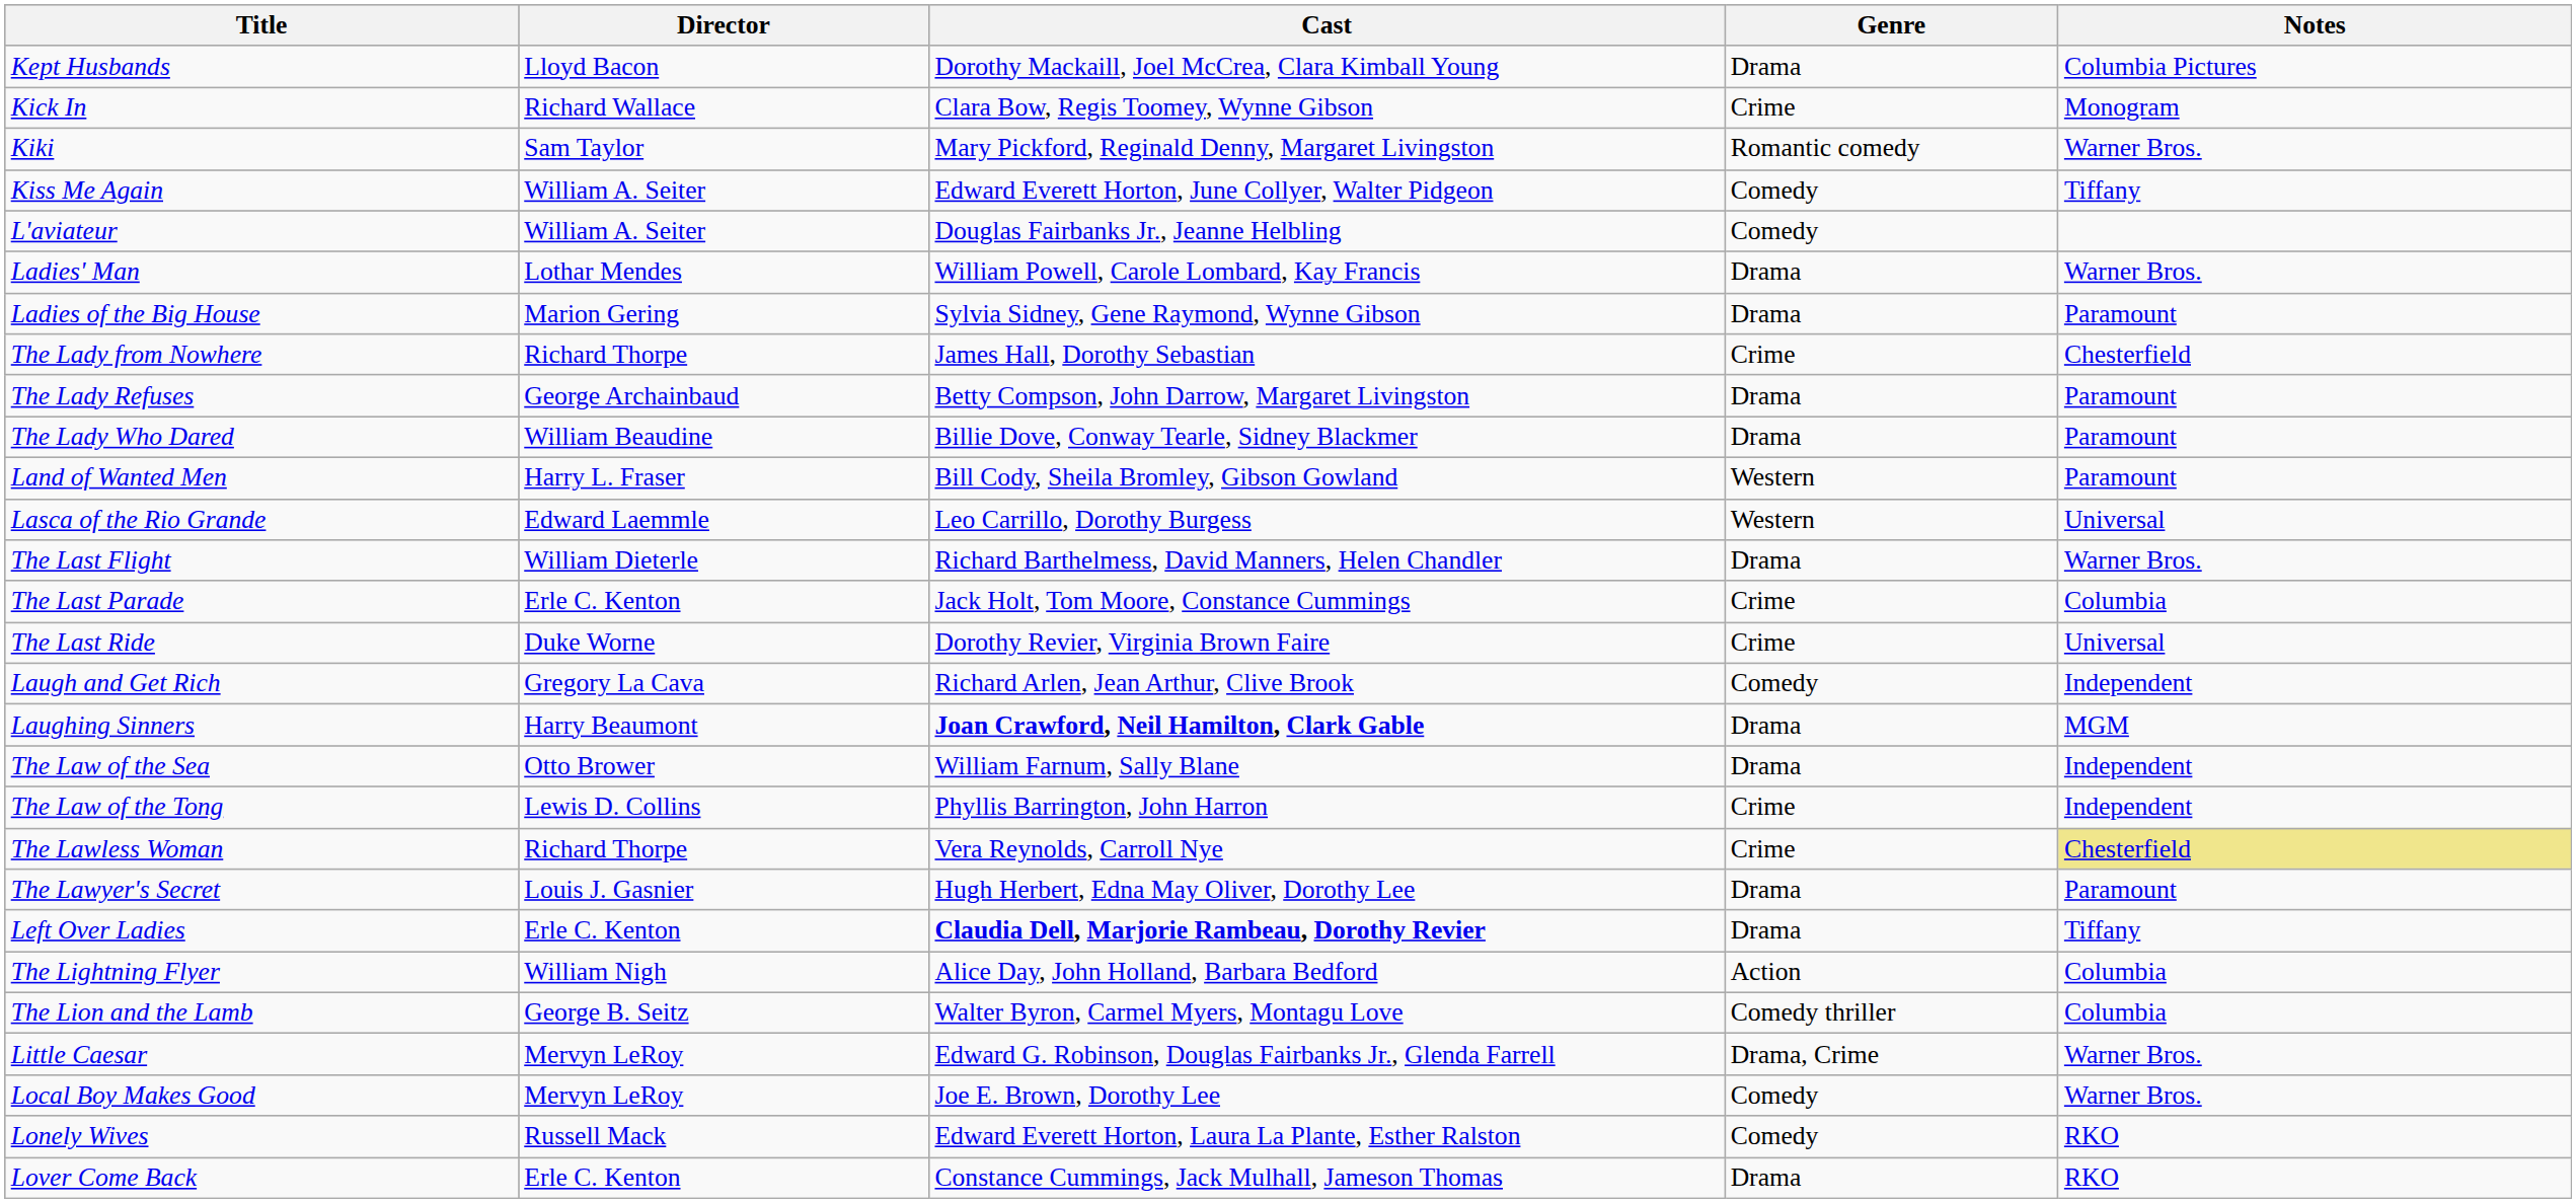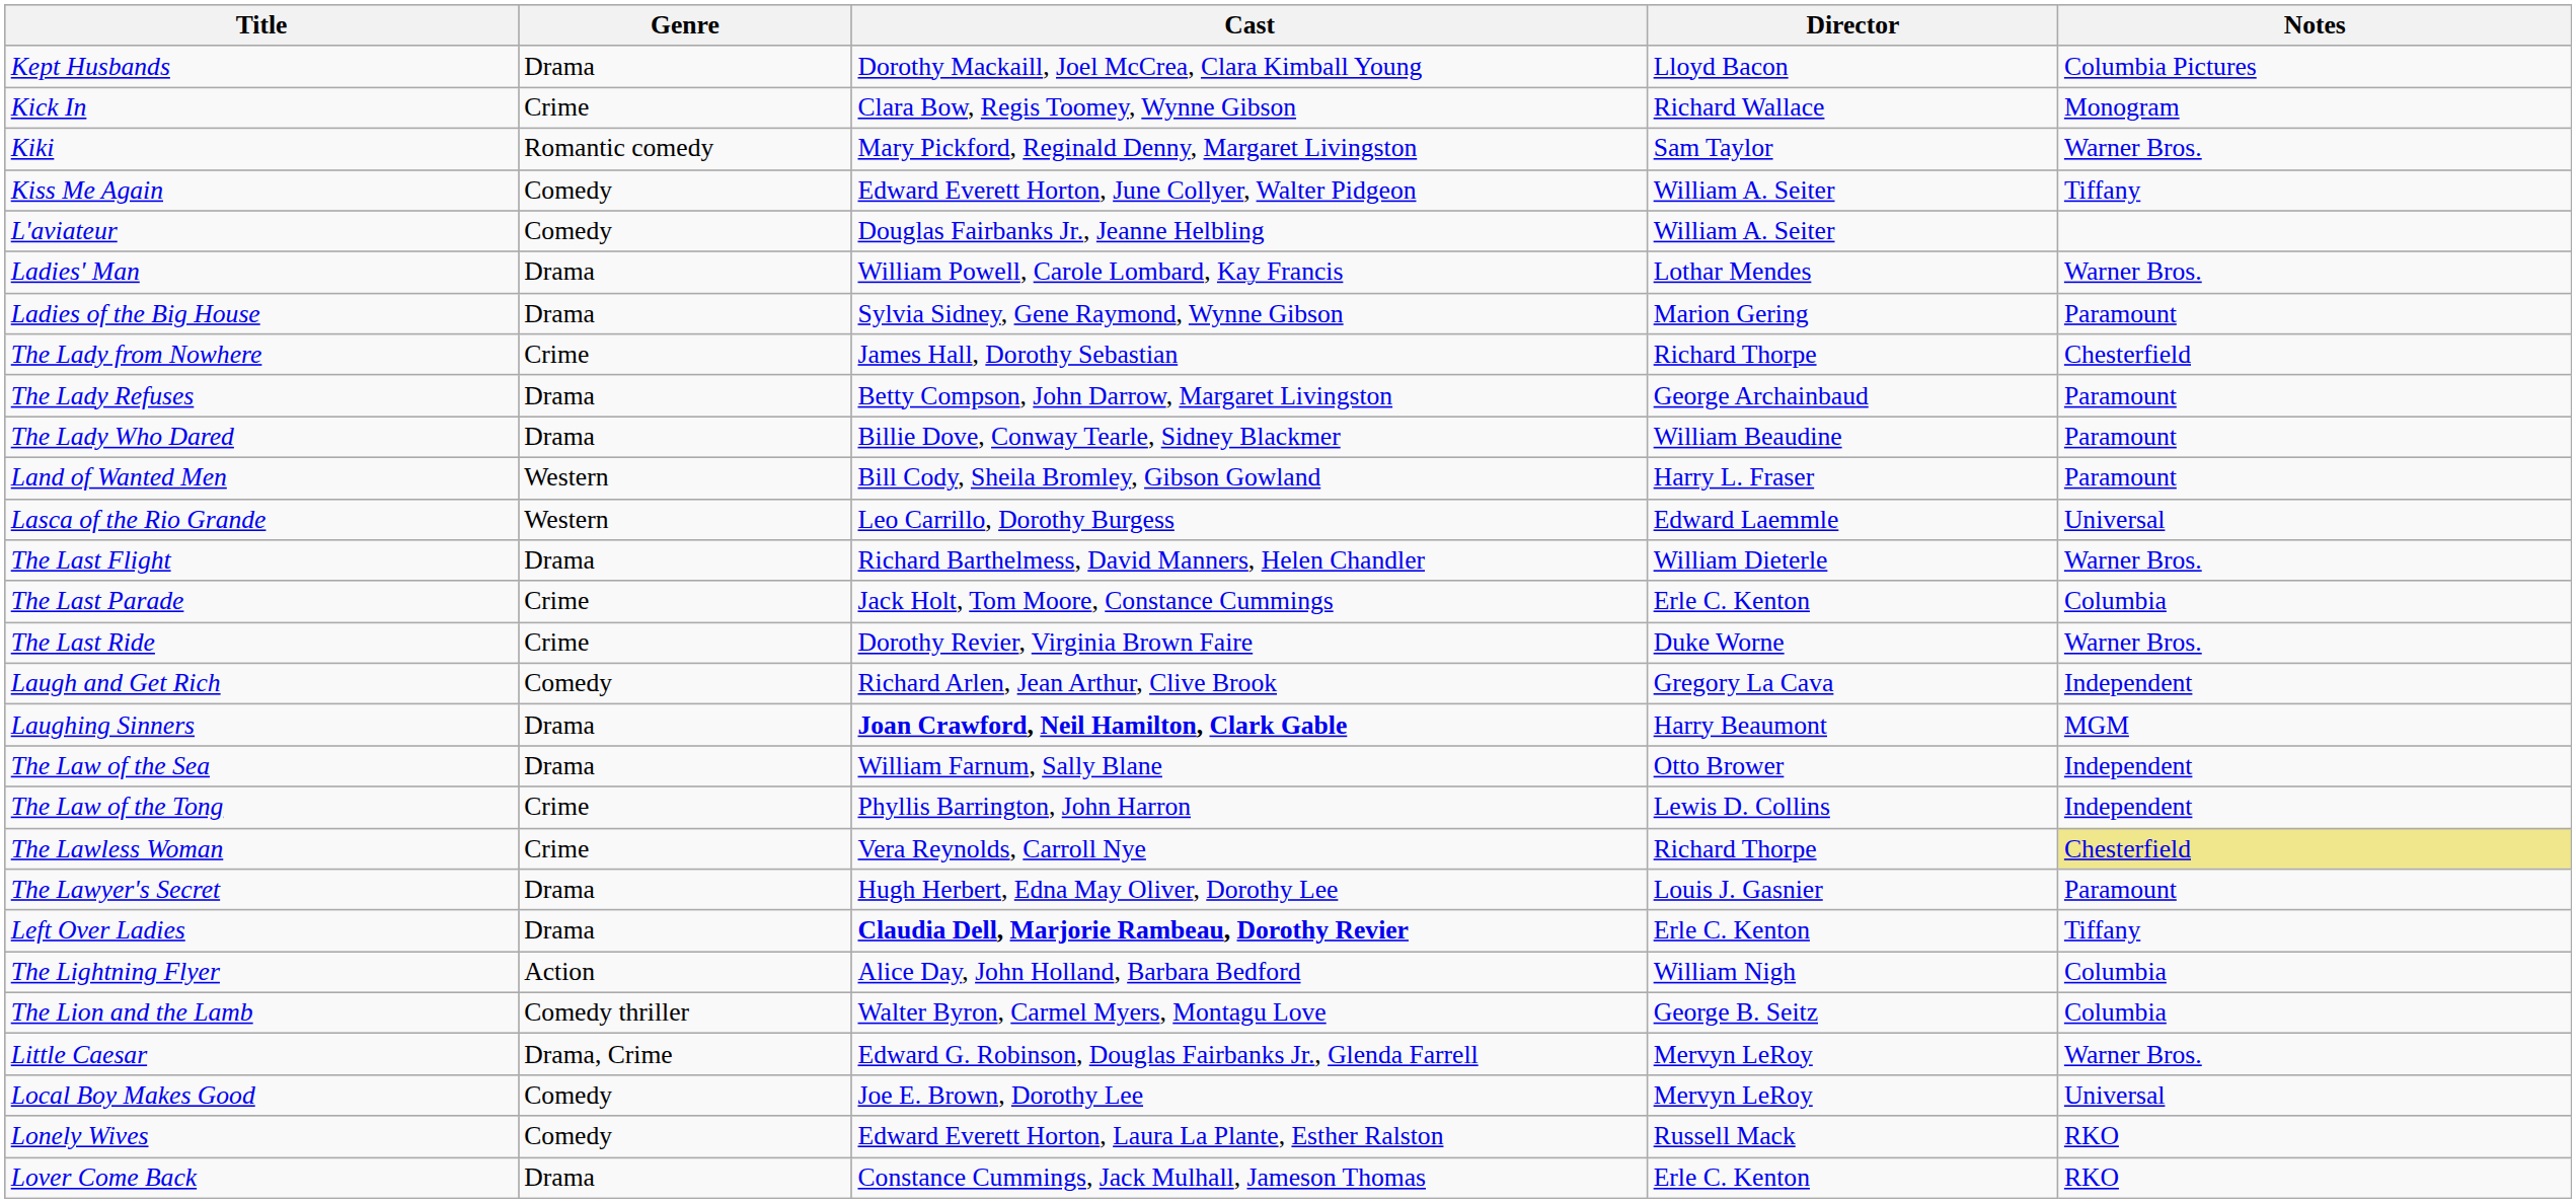columns swapped: Director <-> Genre
The Last Ride | Notes: Universal -> Warner Bros.
Local Boy Makes Good | Notes: Warner Bros. -> Universal
